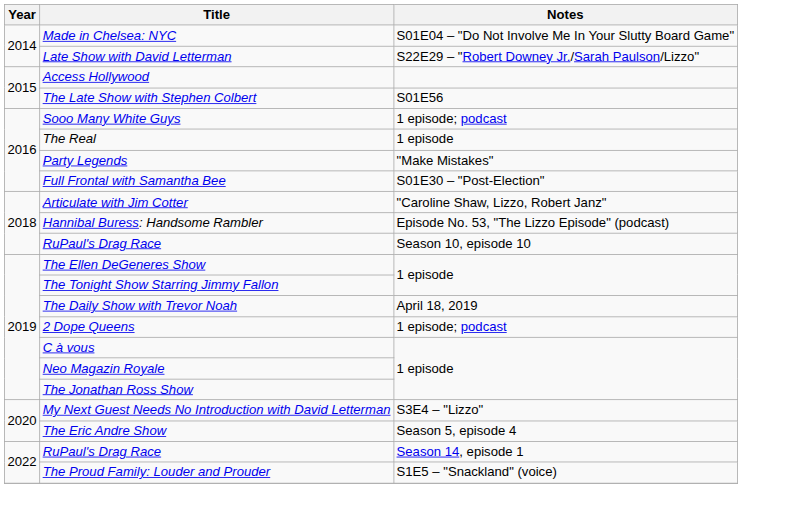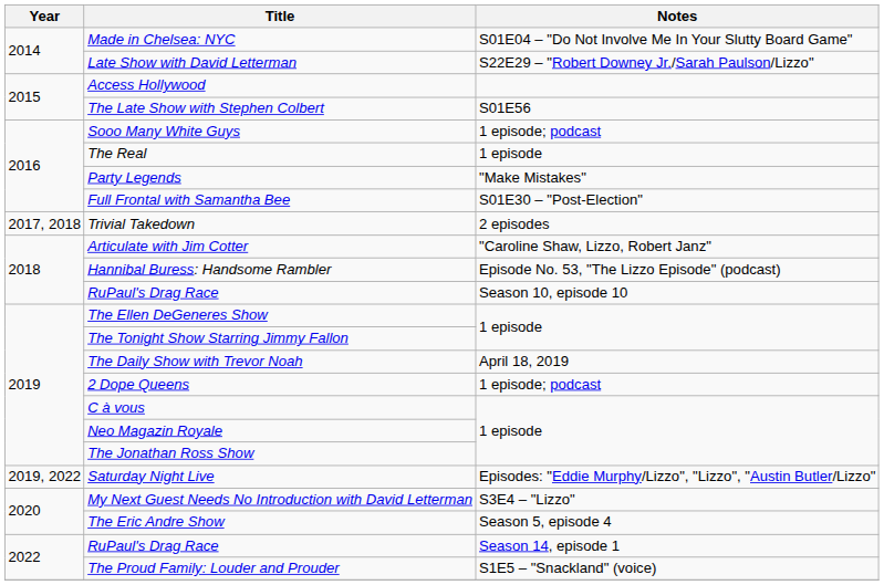+ row: 2017, 2018 | Trivial Takedown | 2 episodes
+ row: 2019, 2022 | Saturday Night Live | Episodes: "Eddie Murphy/Lizzo", "Lizzo", "Austin Butler/Lizzo"
